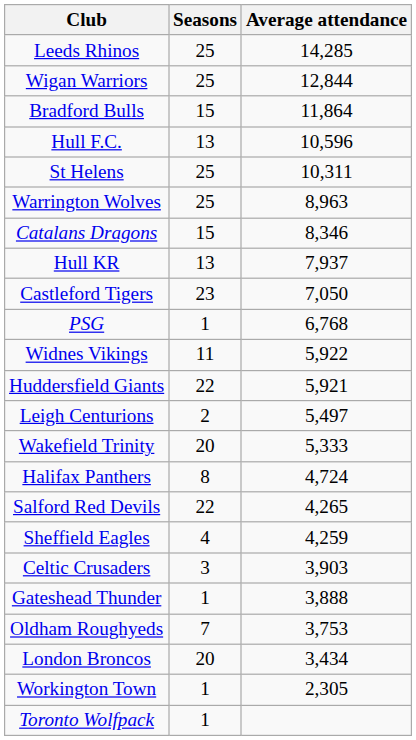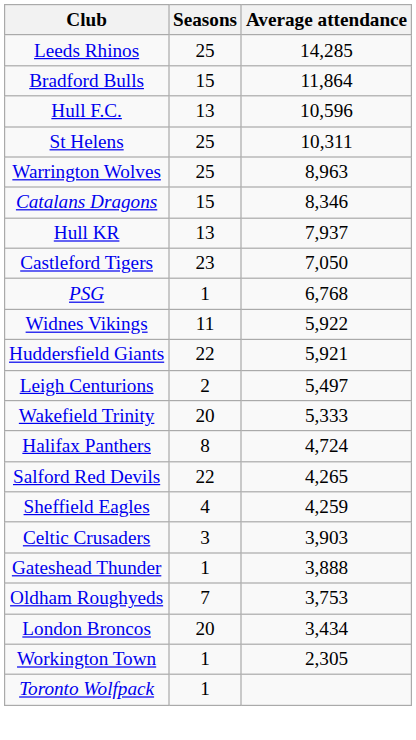- row: Wigan Warriors | 25 | 12,844
